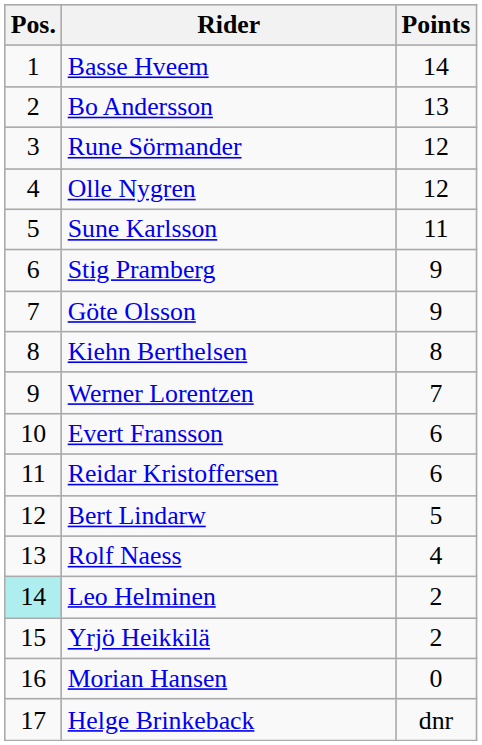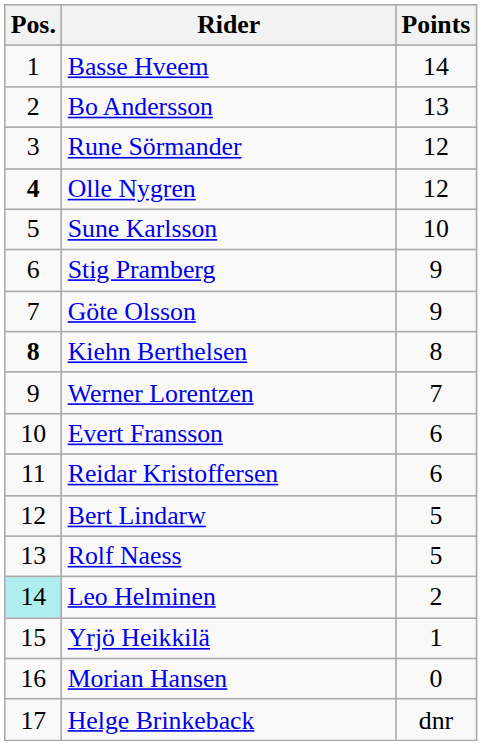Olle Nygren | Pos.: normal -> bold
Sune Karlsson | Points: 11 -> 10
Kiehn Berthelsen | Pos.: normal -> bold
Rolf Naess | Points: 4 -> 5
Yrjö Heikkilä | Points: 2 -> 1
